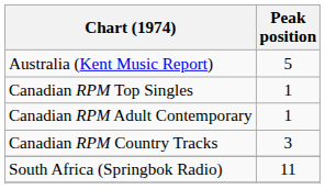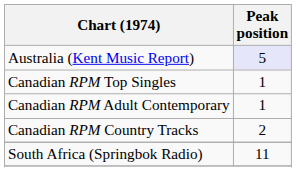Australia (Kent Music Report) | Peak position: no background -> lavender background
Canadian RPM Country Tracks | Peak position: 3 -> 2
